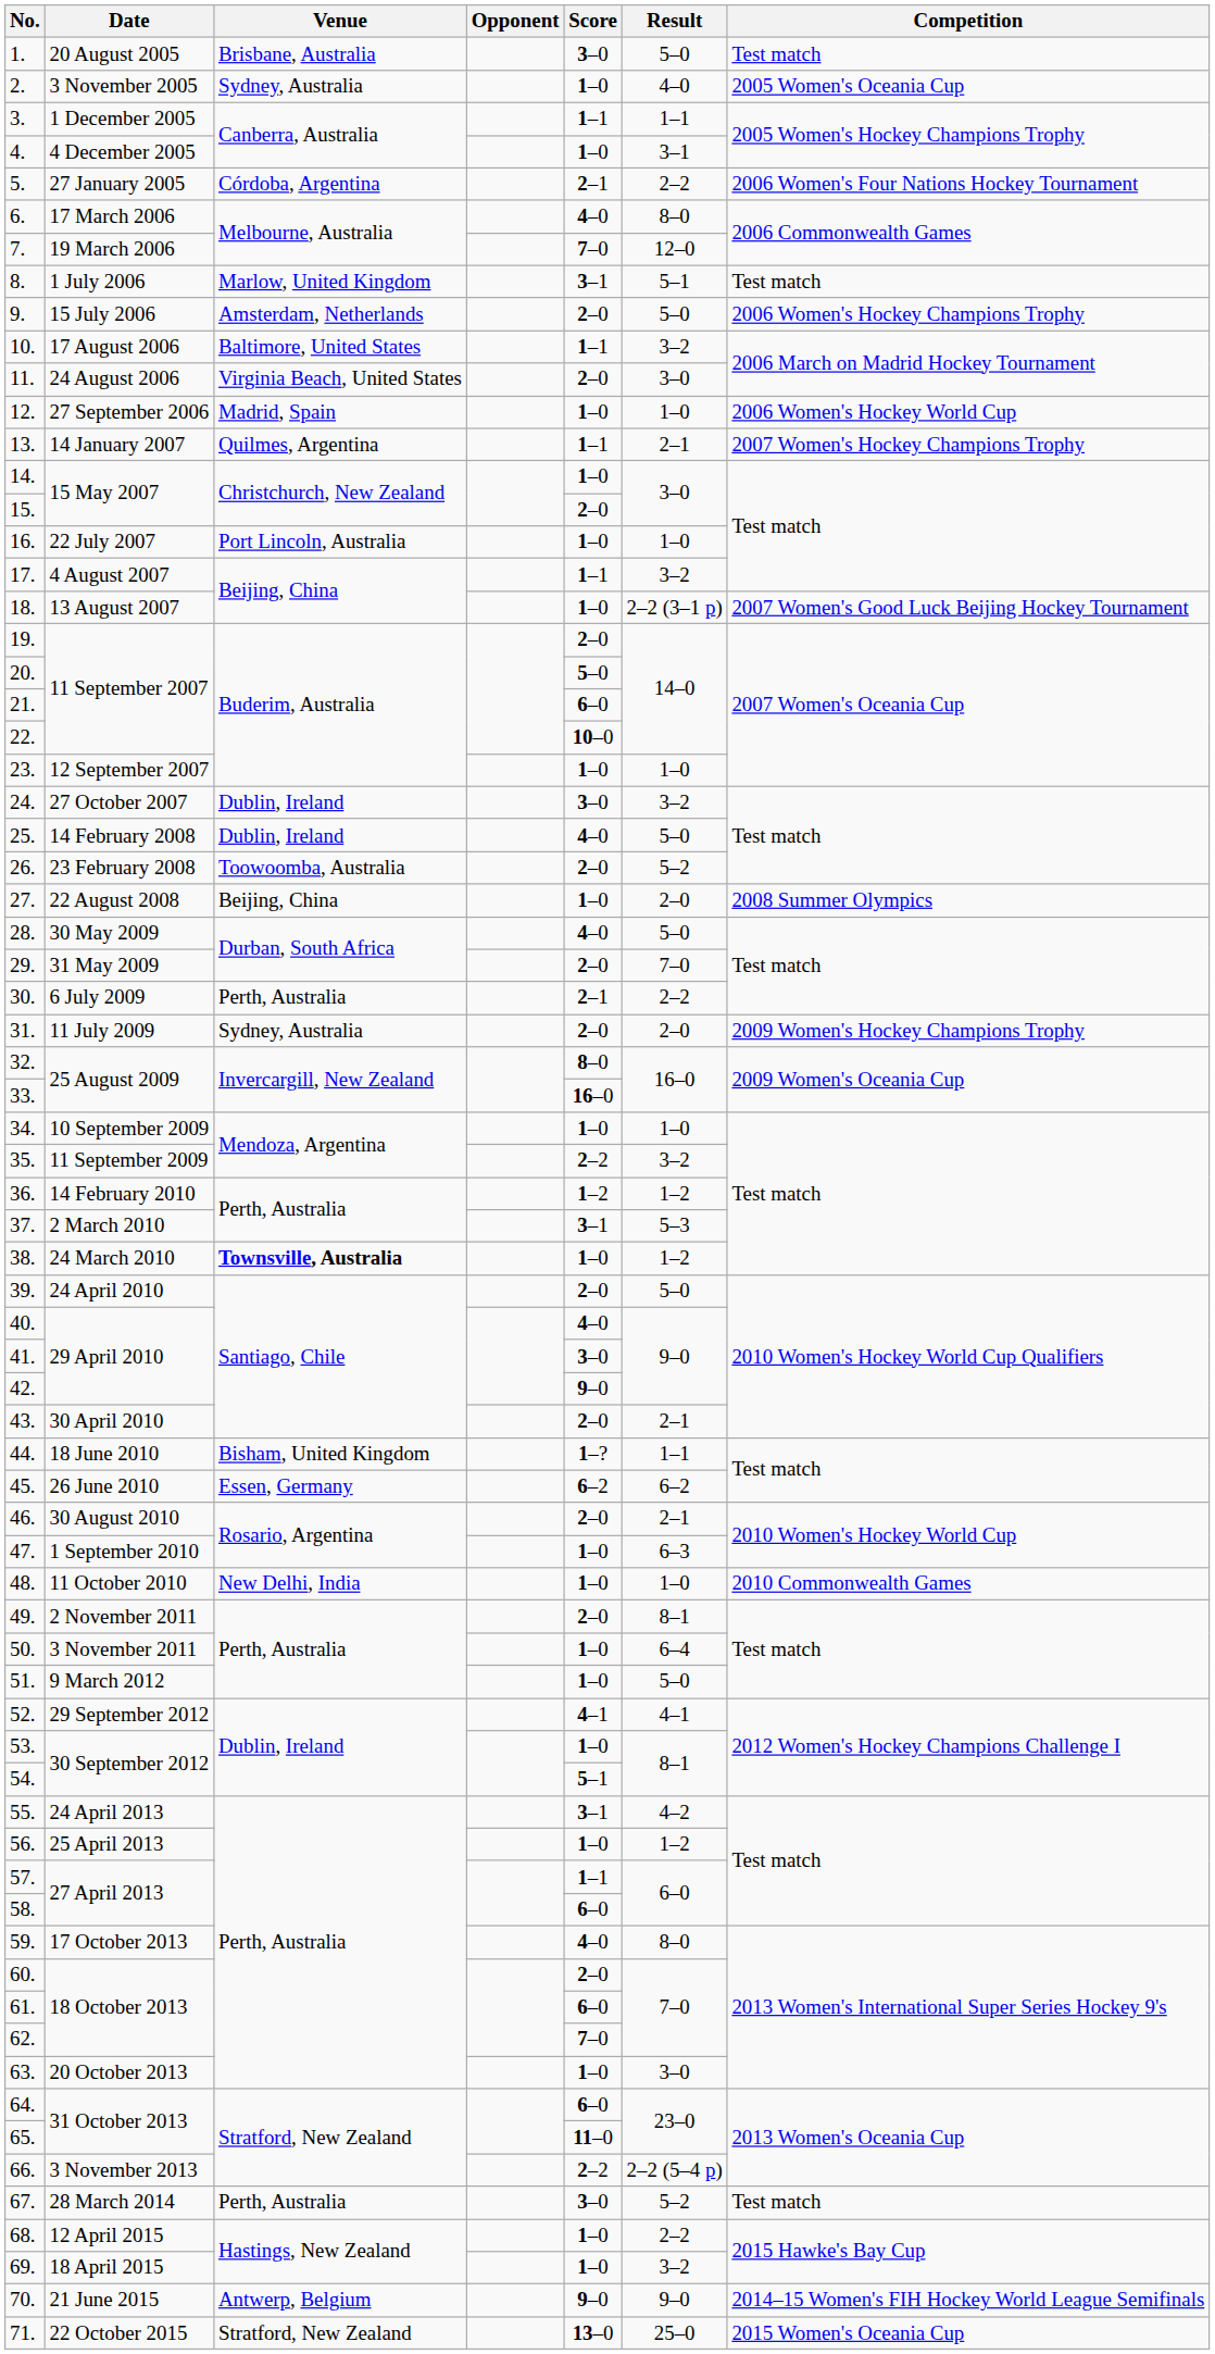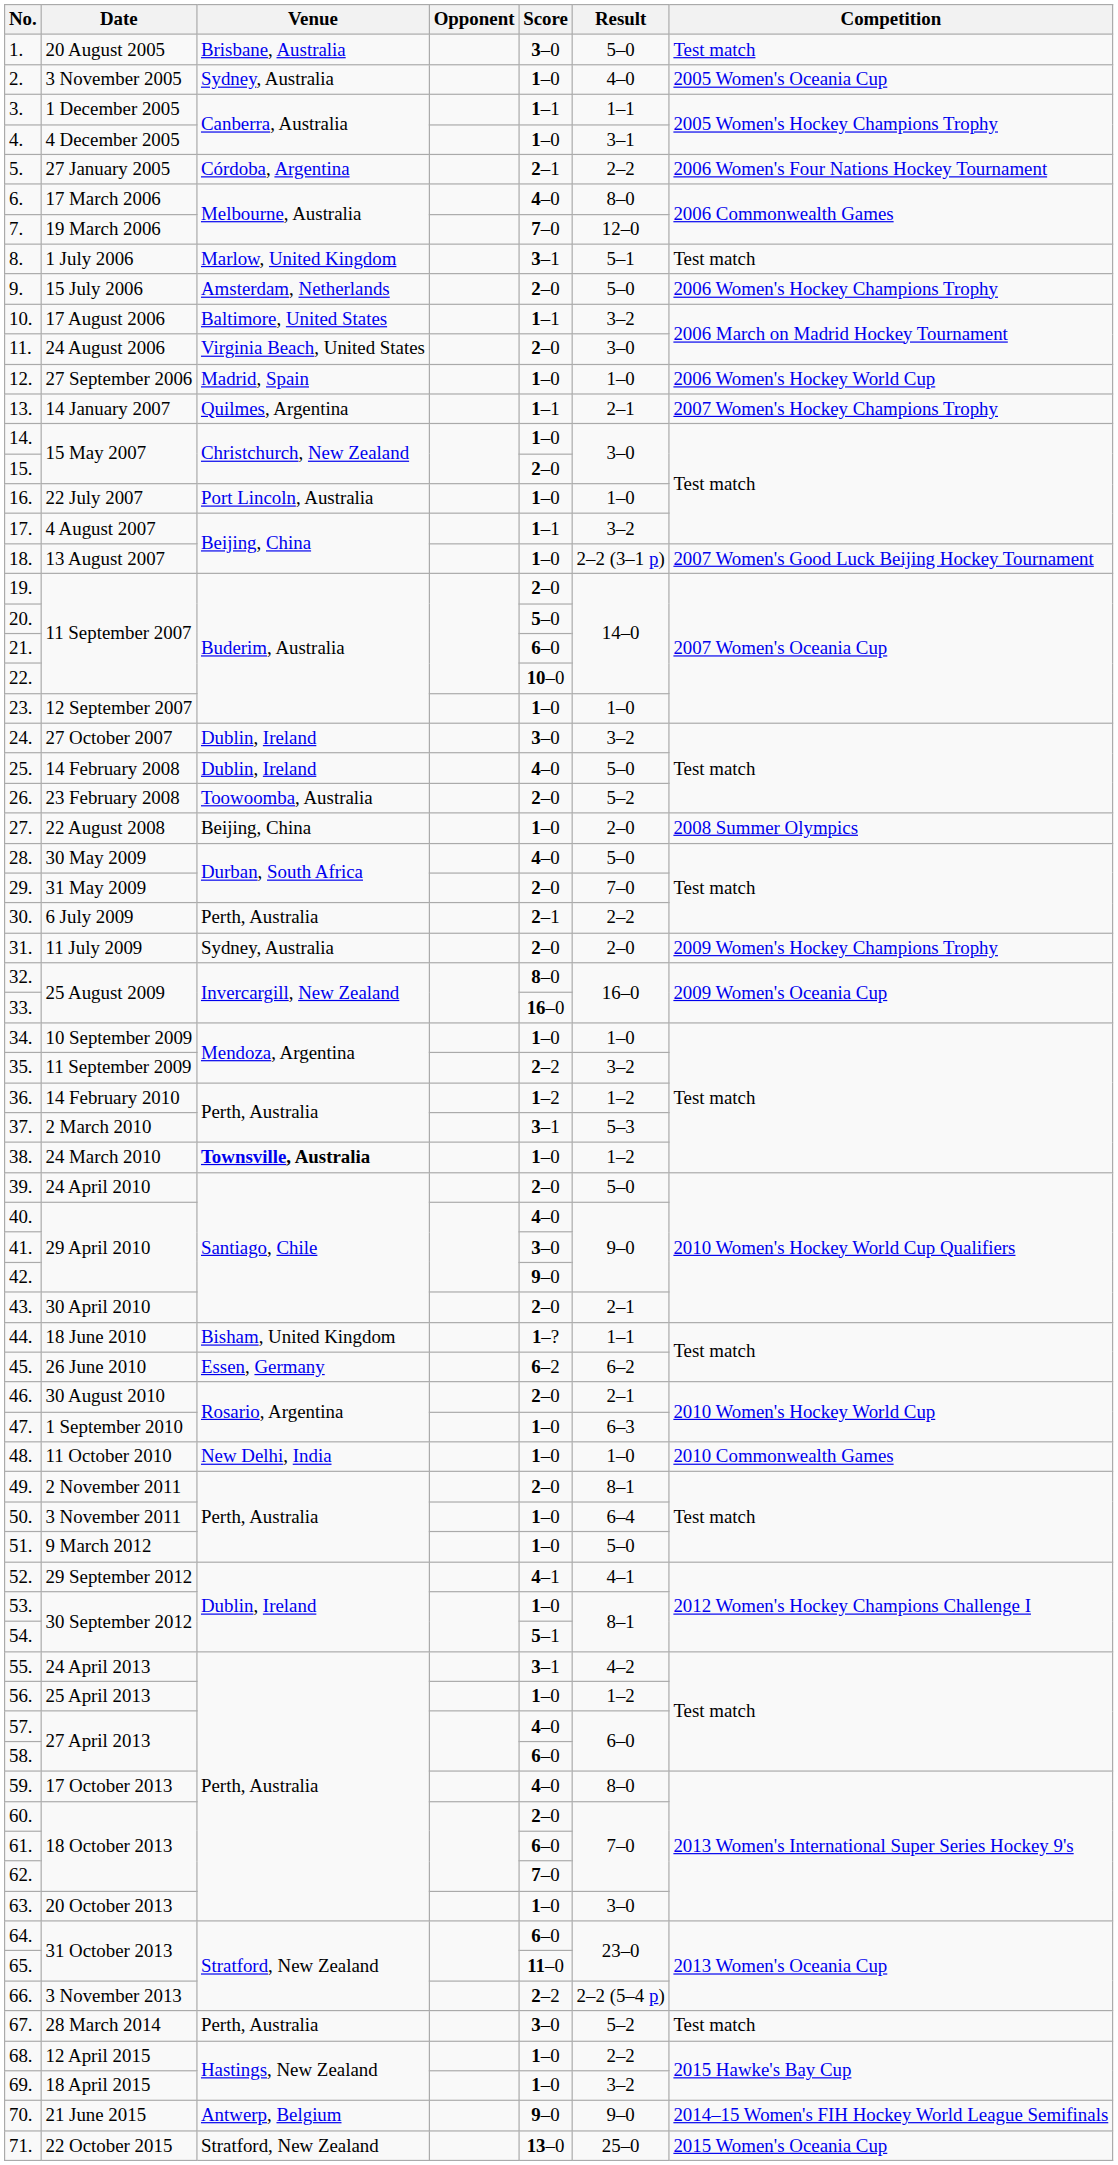57. | Score: 1–1 -> 4–0
